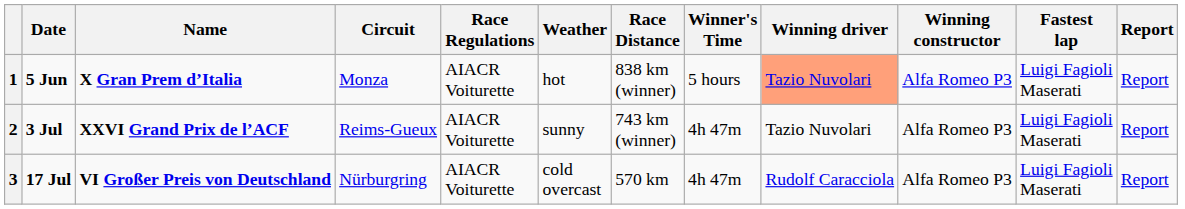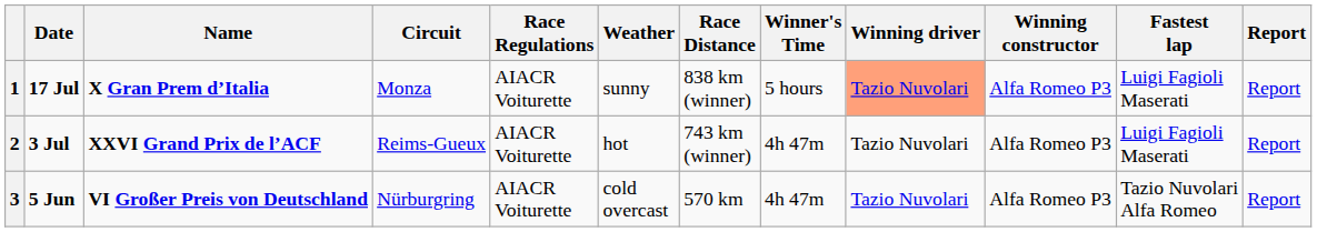1 | Date: 5 Jun -> 17 Jul
1 | Weather: hot -> sunny
2 | Weather: sunny -> hot
3 | Date: 17 Jul -> 5 Jun
3 | Winning driver: Rudolf Caracciola -> Tazio Nuvolari
3 | Fastest lap: Luigi Fagioli Maserati -> Tazio Nuvolari Alfa Romeo
